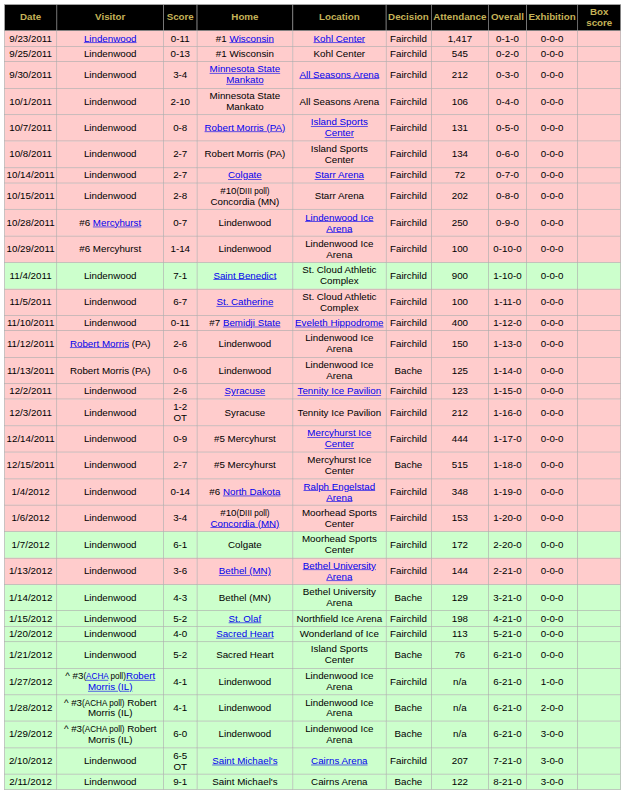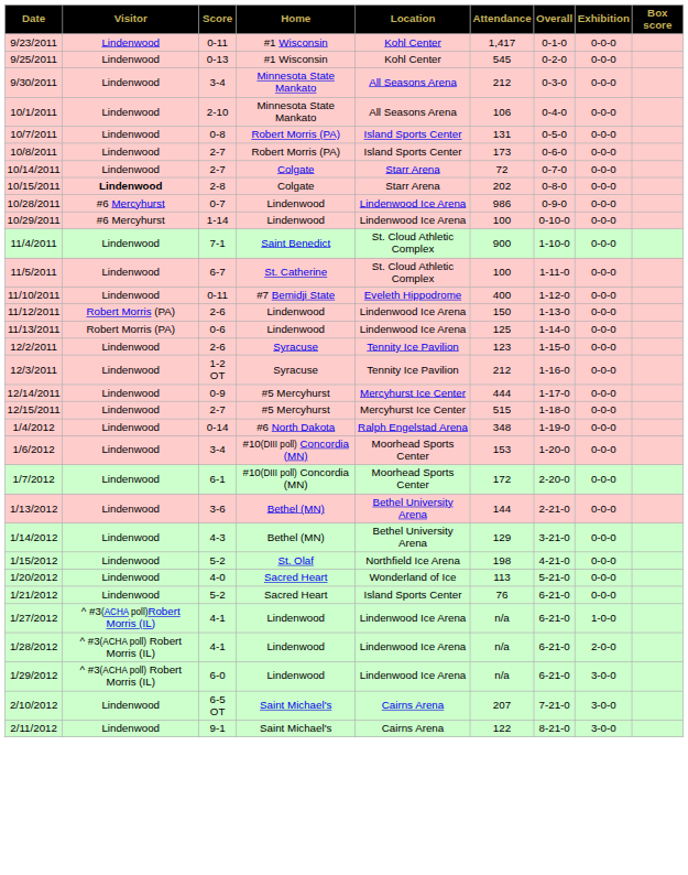- column: Decision | Fairchild | Fairchild | Fairchild | Fairchild | Fairchild | Fairchild | Fairchild | Fairchild | Fairchild | Fairchild | Fairchild | Fairchild | Fairchild | Fairchild | Bache | Fairchild | Fairchild | Fairchild | Bache | Fairchild | Fairchild | Fairchild | Fairchild | Bache | Fairchild | Fairchild | Bache | Fairchild | Bache | Bache | Fairchild | Bache
10/8/2011 | Attendance: 134 -> 173
10/15/2011 | Visitor: normal -> bold
10/15/2011 | Home: #10(DIII poll) Concordia (MN) -> Colgate
10/28/2011 | Attendance: 250 -> 986
1/7/2012 | Home: Colgate -> #10(DIII poll) Concordia (MN)
